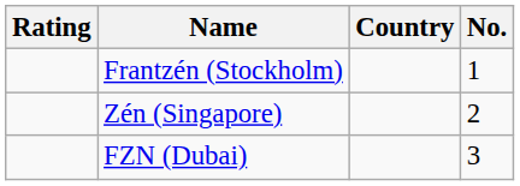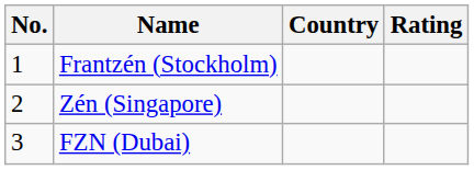columns swapped: No. <-> Rating
